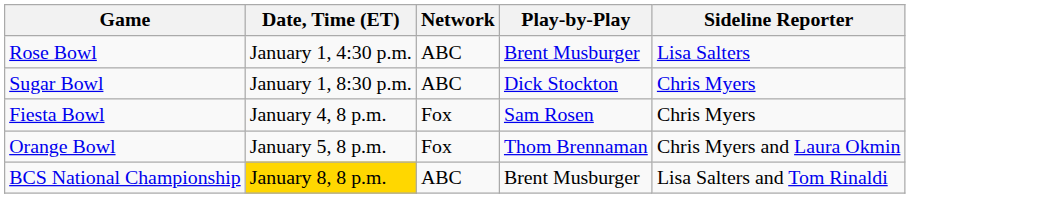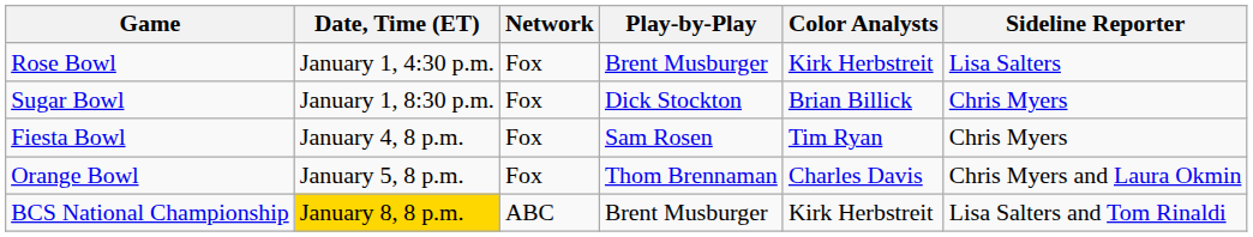+ column: Color Analysts | Kirk Herbstreit | Brian Billick | Tim Ryan | Charles Davis | Kirk Herbstreit
Rose Bowl | Network: ABC -> Fox
Sugar Bowl | Network: ABC -> Fox
